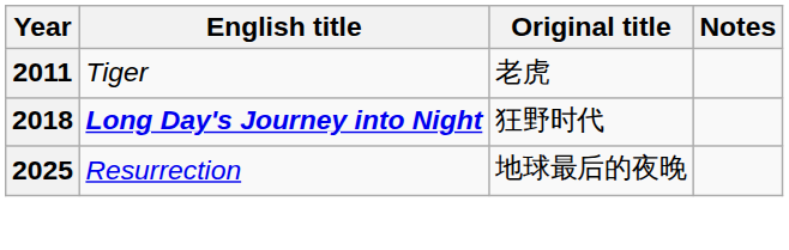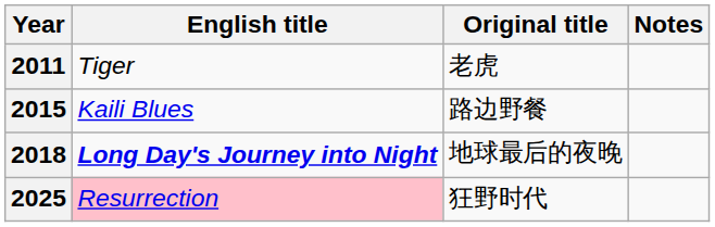+ row: 2015 | Kaili Blues | 路边野餐
2018 | Original title: 狂野时代 -> 地球最后的夜晚
2025 | English title: no background -> pink background
2025 | Original title: 地球最后的夜晚 -> 狂野时代
